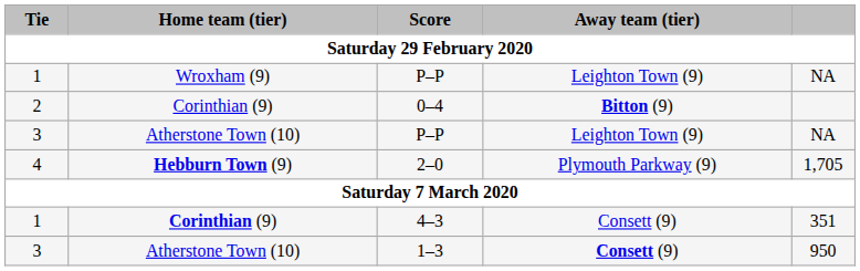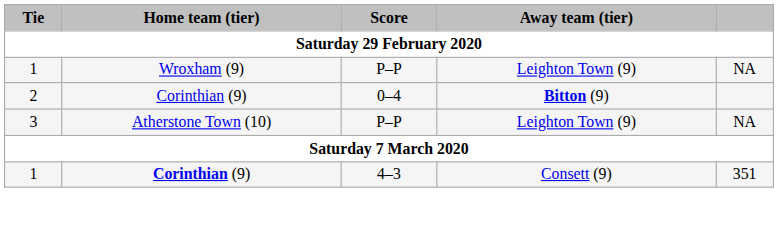- row: 4 | Hebburn Town (9) | 2–0 | Plymouth Parkway (9) | 1,705
- row: 3 | Atherstone Town (10) | 1–3 | Consett (9) | 950
